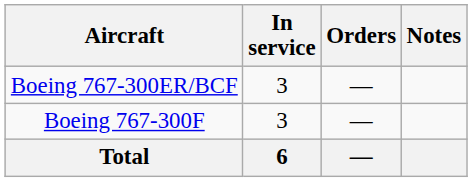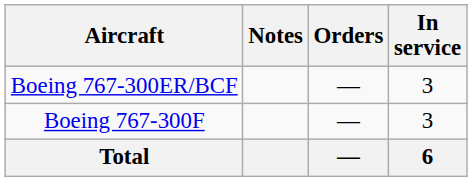columns swapped: In service <-> Notes
